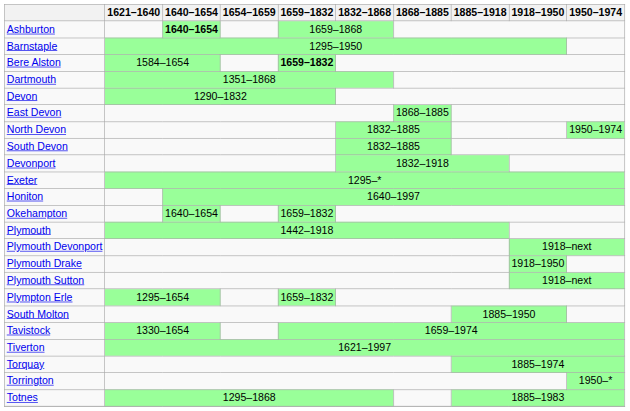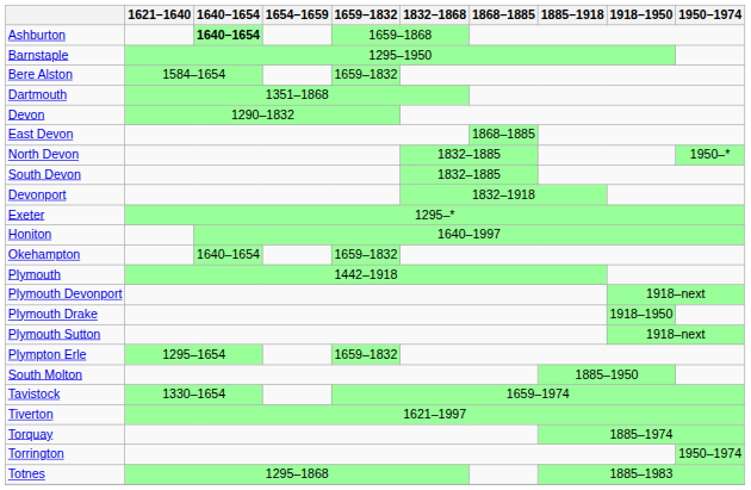Bere Alston | 1659–1832: bold -> normal
North Devon | 1950–1974: 1950–1974 -> 1950–*
Torrington | 1950–1974: 1950–* -> 1950–1974
